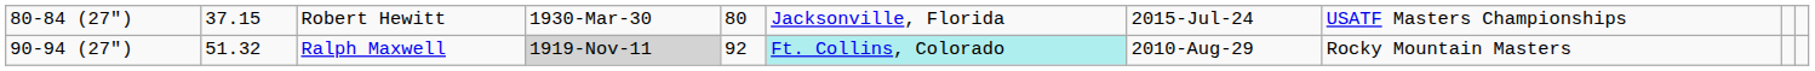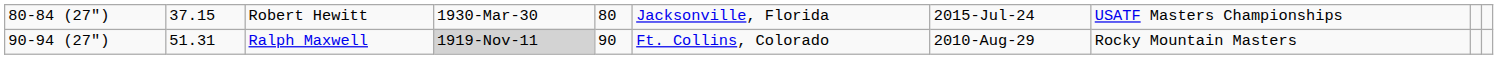Ralph Maxwell | column 2: 51.32 -> 51.31
Ralph Maxwell | column 5: 92 -> 90
Ralph Maxwell | column 6: paleturquoise background -> no background
